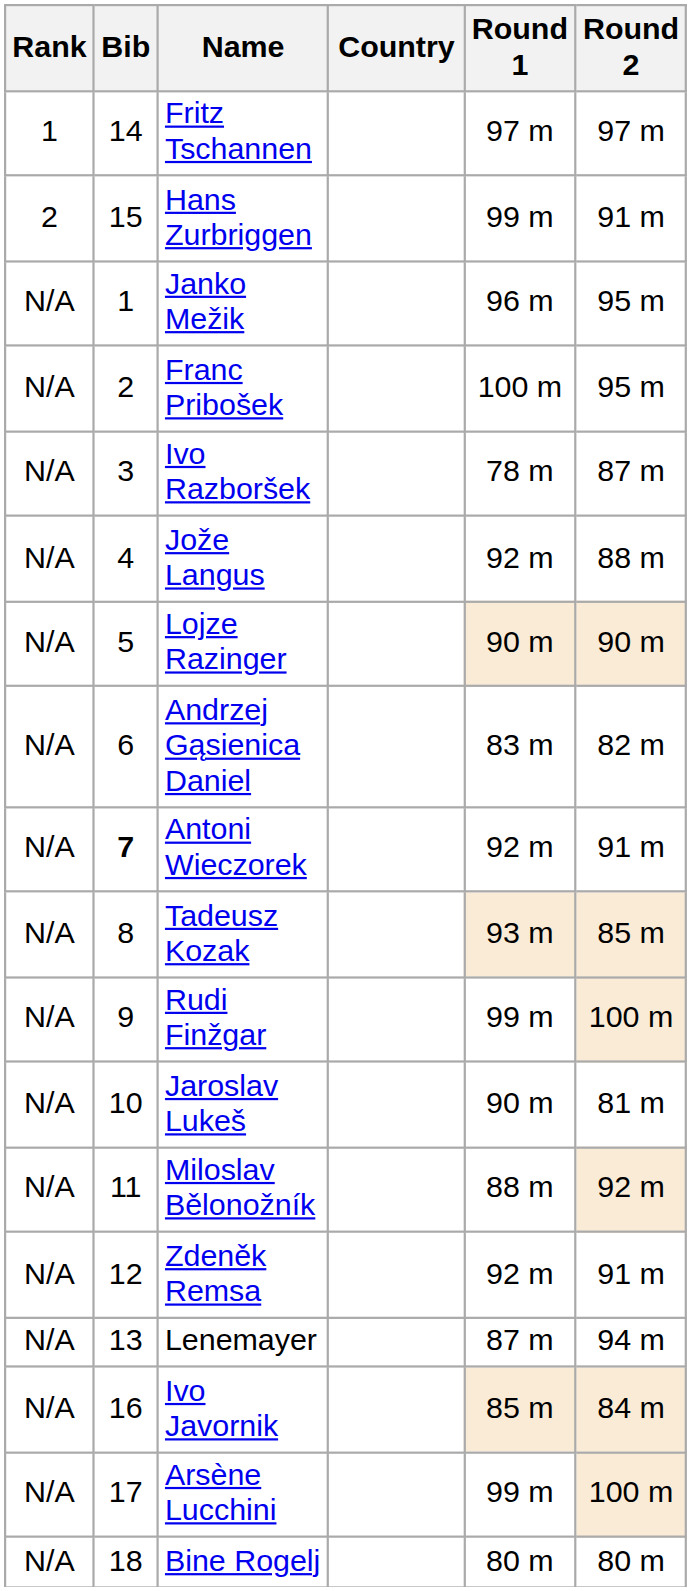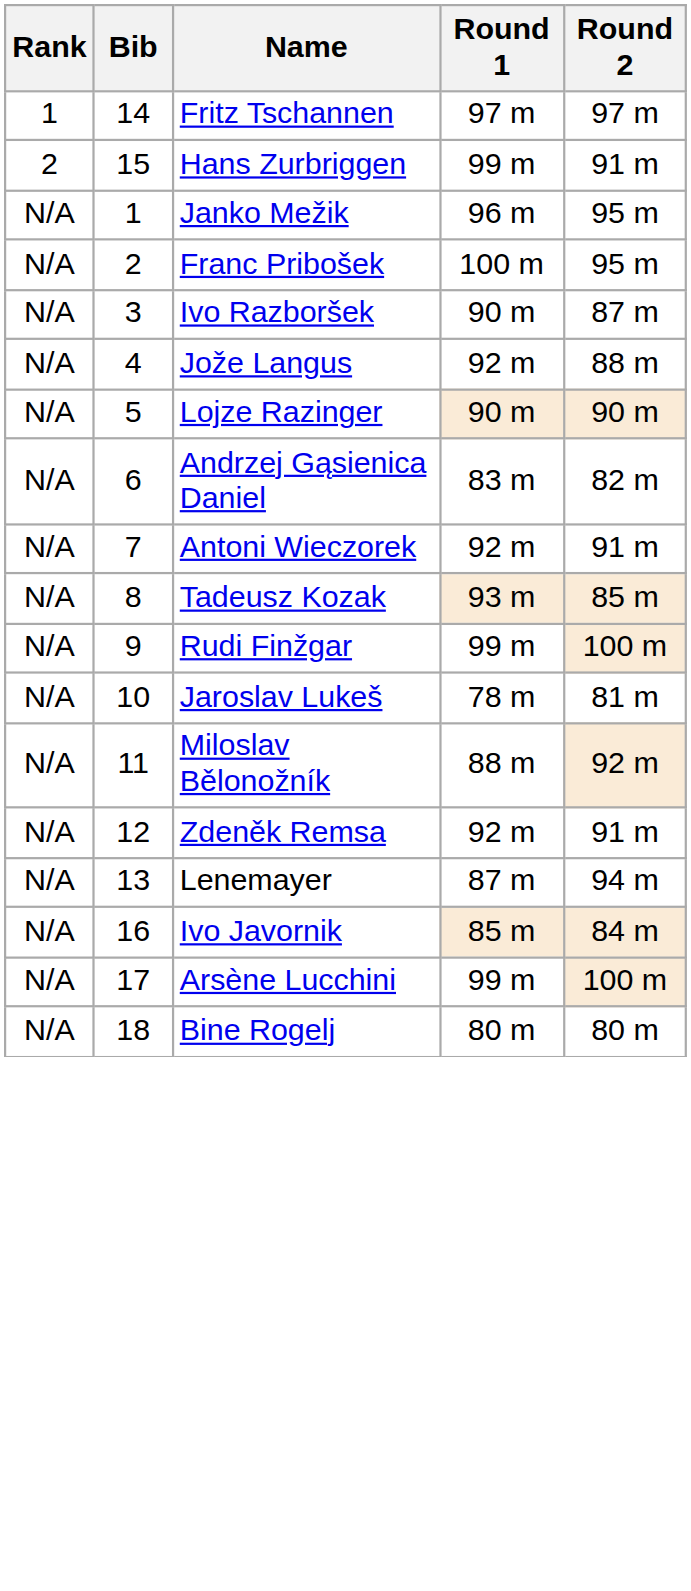- column: Country
Ivo Razboršek | Round 1: 78 m -> 90 m
Antoni Wieczorek | Bib: bold -> normal
Jaroslav Lukeš | Round 1: 90 m -> 78 m
